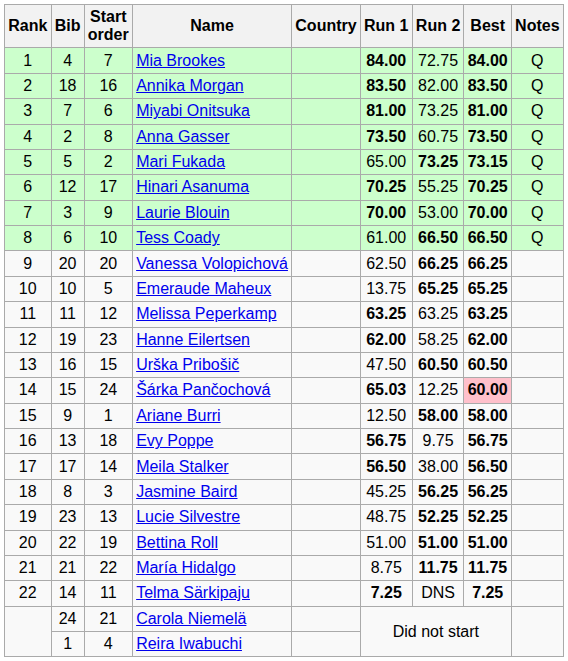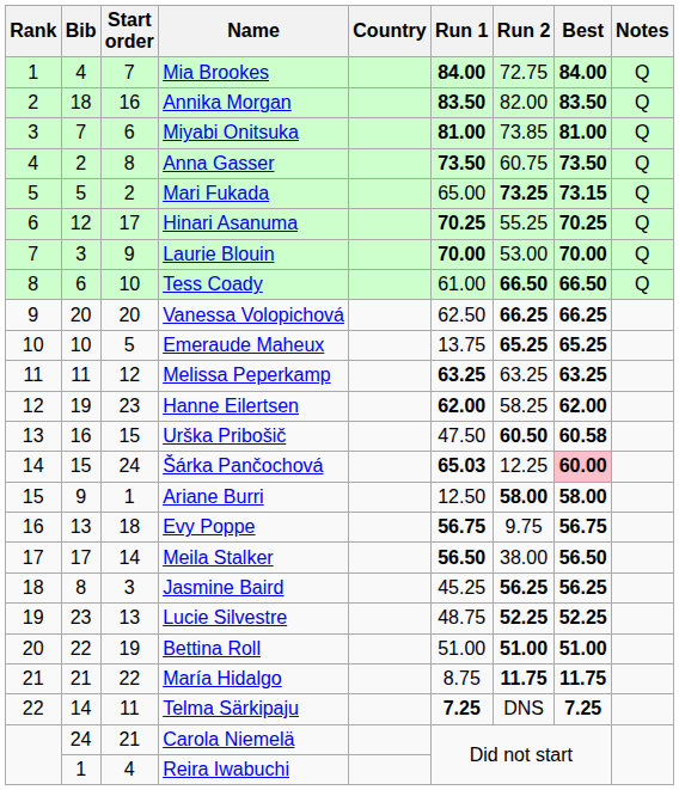Miyabi Onitsuka | Run 2: 73.25 -> 73.85
Urška Pribošič | Best: 60.50 -> 60.58
